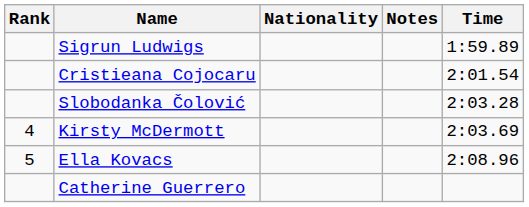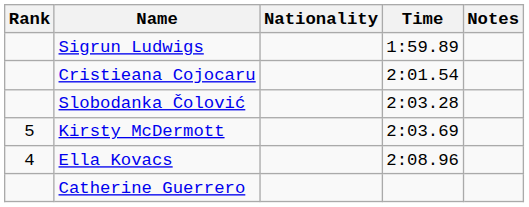columns swapped: Time <-> Notes
Kirsty McDermott | Rank: 4 -> 5
Ella Kovacs | Rank: 5 -> 4
